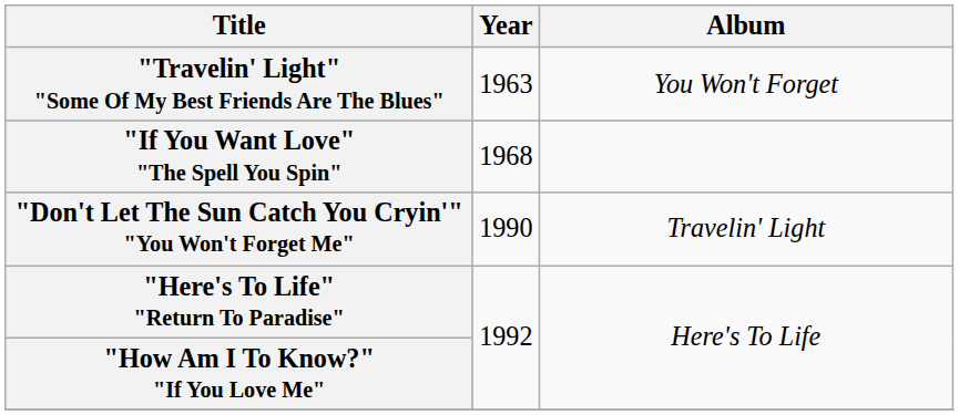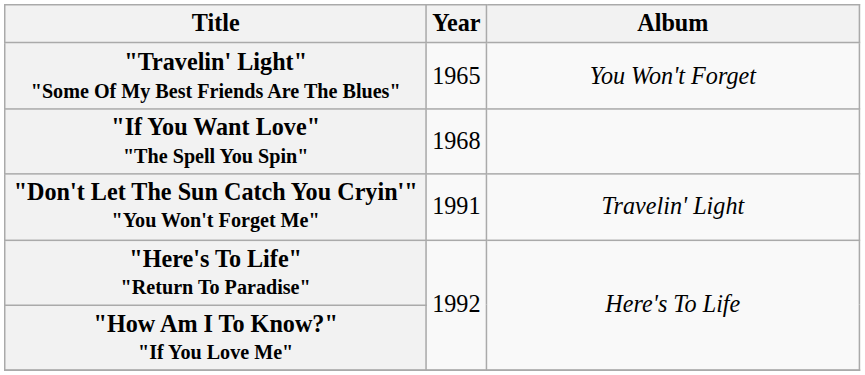"Travelin' Light" "Some Of My Best Friends Are The Blues" | Year: 1963 -> 1965
"Don't Let The Sun Catch You Cryin'" "You Won't Forget Me" | Year: 1990 -> 1991
